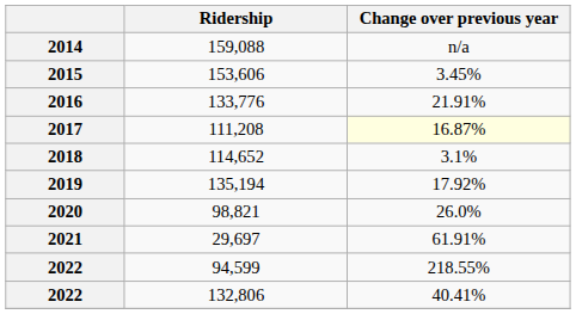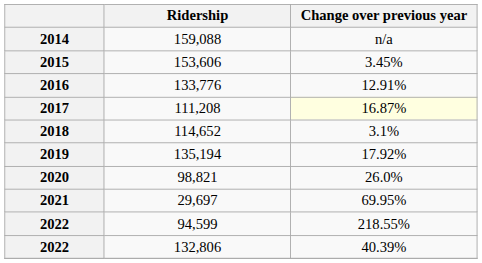2016 | Change over previous year: 21.91% -> 12.91%
2021 | Change over previous year: 61.91% -> 69.95%
2022 / 132,806 | Change over previous year: 40.41% -> 40.39%
